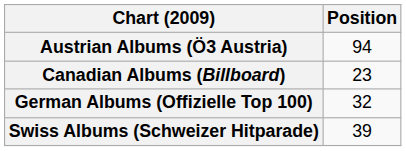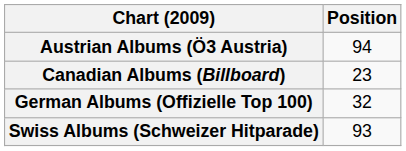Swiss Albums (Schweizer Hitparade) | Position: 39 -> 93
